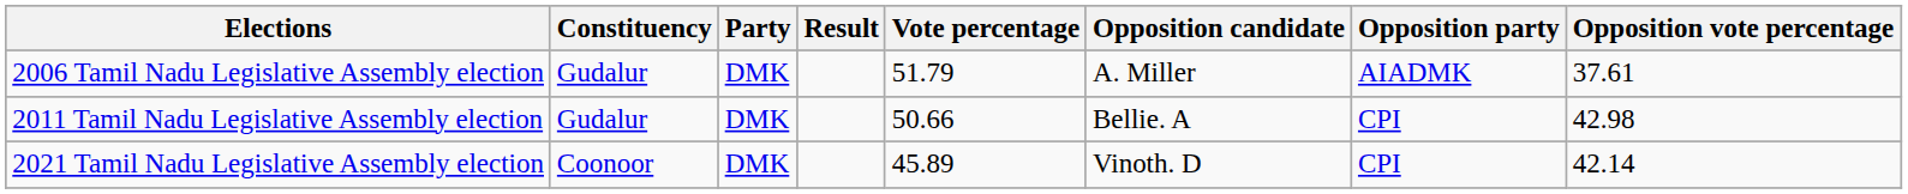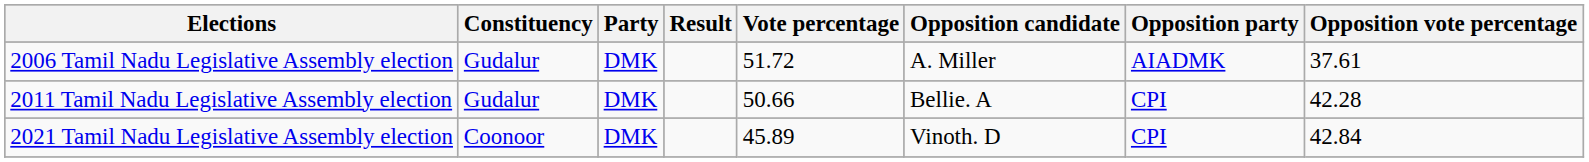2006 Tamil Nadu Legislative Assembly election | Vote percentage: 51.79 -> 51.72
2011 Tamil Nadu Legislative Assembly election | Opposition vote percentage: 42.98 -> 42.28
2021 Tamil Nadu Legislative Assembly election | Opposition vote percentage: 42.14 -> 42.84
